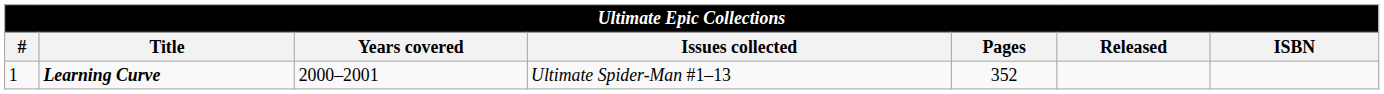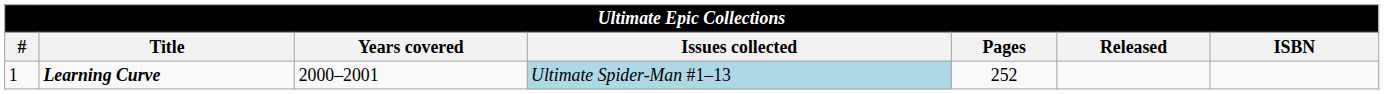Learning Curve | Issues collected: no background -> lightblue background
Learning Curve | Pages: 352 -> 252
